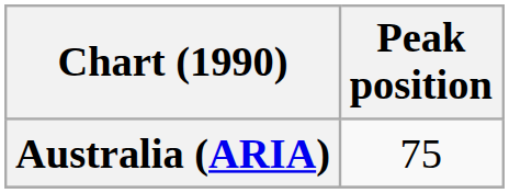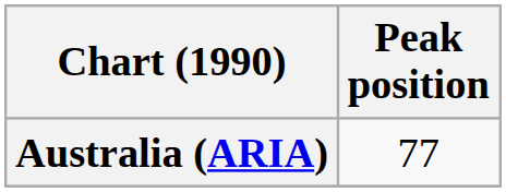Australia (ARIA) | Peak position: 75 -> 77
